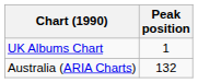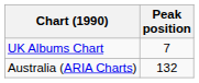UK Albums Chart | Peak position: 1 -> 7
